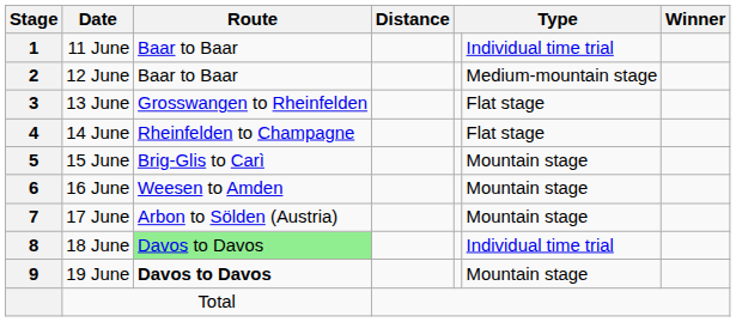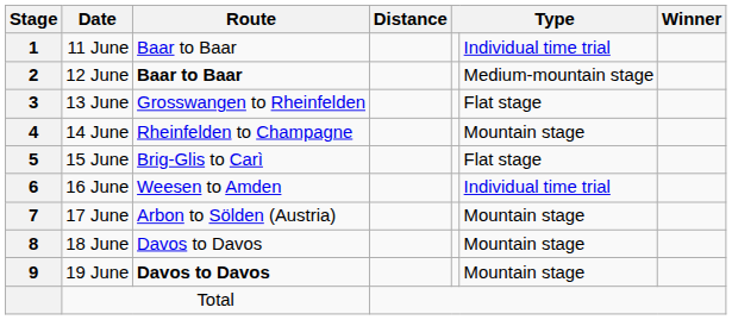12 June | Route: normal -> bold
14 June | column 6: Flat stage -> Mountain stage
15 June | column 6: Mountain stage -> Flat stage
16 June | column 6: Mountain stage -> Individual time trial
18 June | Route: lightgreen background -> no background
18 June | column 6: Individual time trial -> Mountain stage
